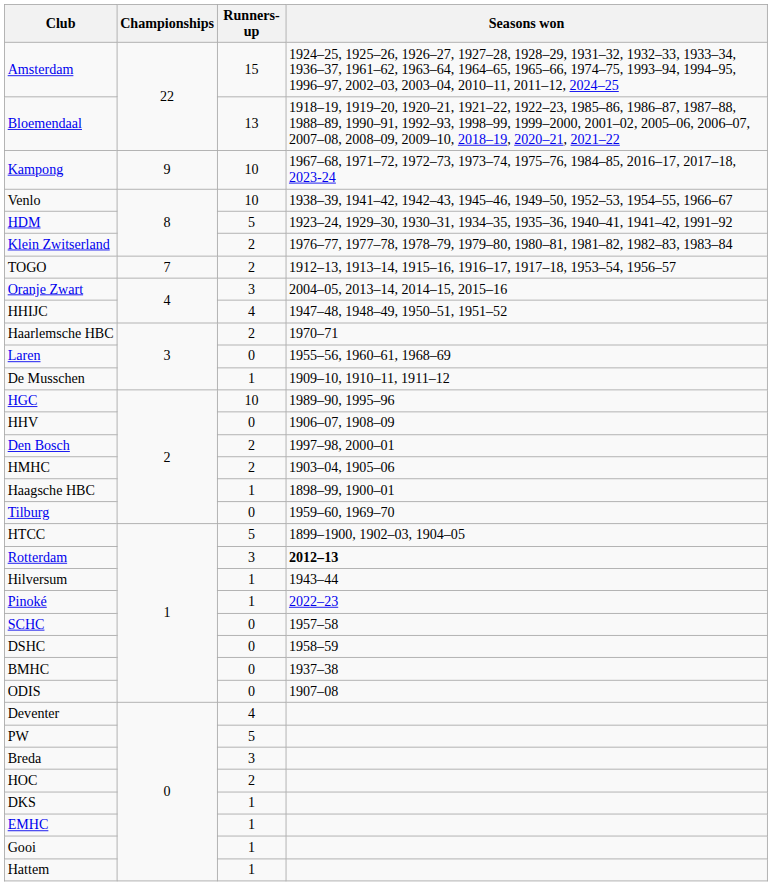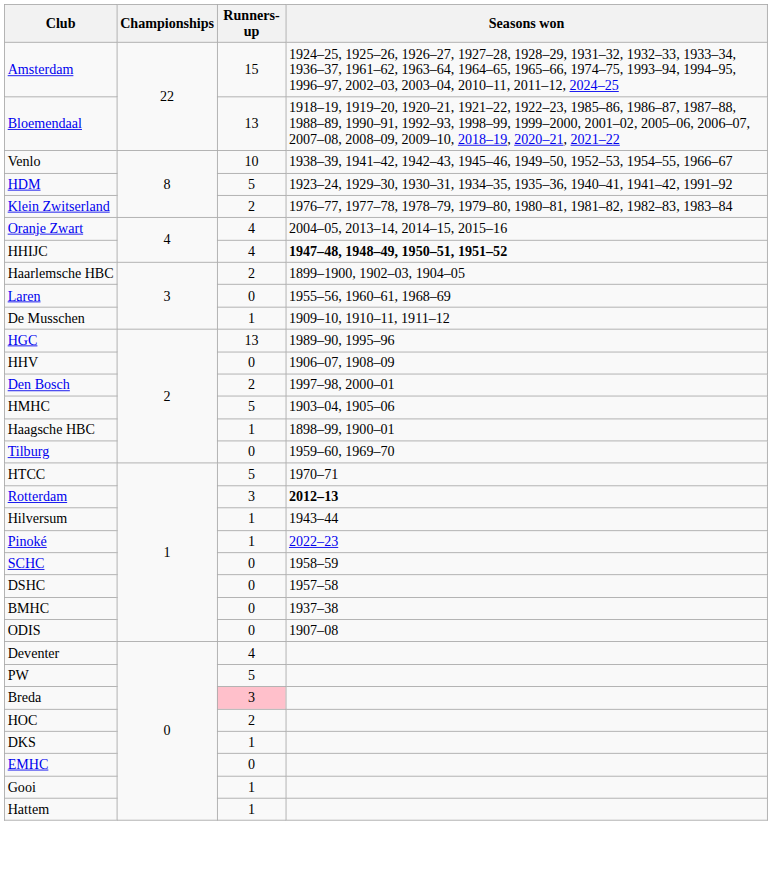- row: Kampong | 9 | 10 | 1967–68, 1971–72, 1972–73, 1973–74, 1975–76, 1984–85, 2016–17, 2017–18, 2023-24
- row: TOGO | 7 | 2 | 1912–13, 1913–14, 1915–16, 1916–17, 1917–18, 1953–54, 1956–57
Oranje Zwart | Runners-up: 3 -> 4
HHIJC | Seasons won: normal -> bold
Haarlemsche HBC | Seasons won: 1970–71 -> 1899–1900, 1902–03, 1904–05
HGC | Runners-up: 10 -> 13
HMHC | Runners-up: 2 -> 5
HTCC | Seasons won: 1899–1900, 1902–03, 1904–05 -> 1970–71
SCHC | Seasons won: 1957–58 -> 1958–59
DSHC | Seasons won: 1958–59 -> 1957–58
Breda | Runners-up: no background -> pink background
EMHC | Runners-up: 1 -> 0
